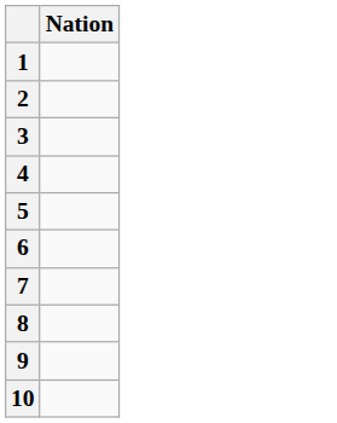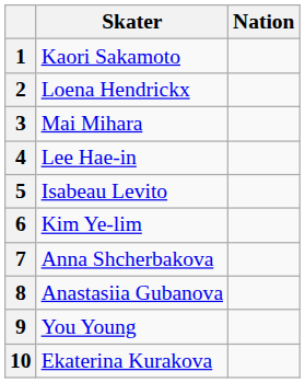+ column: Skater | Kaori Sakamoto | Loena Hendrickx | Mai Mihara | Lee Hae-in | Isabeau Levito | Kim Ye-lim | Anna Shcherbakova | Anastasiia Gubanova | You Young | Ekaterina Kurakova
